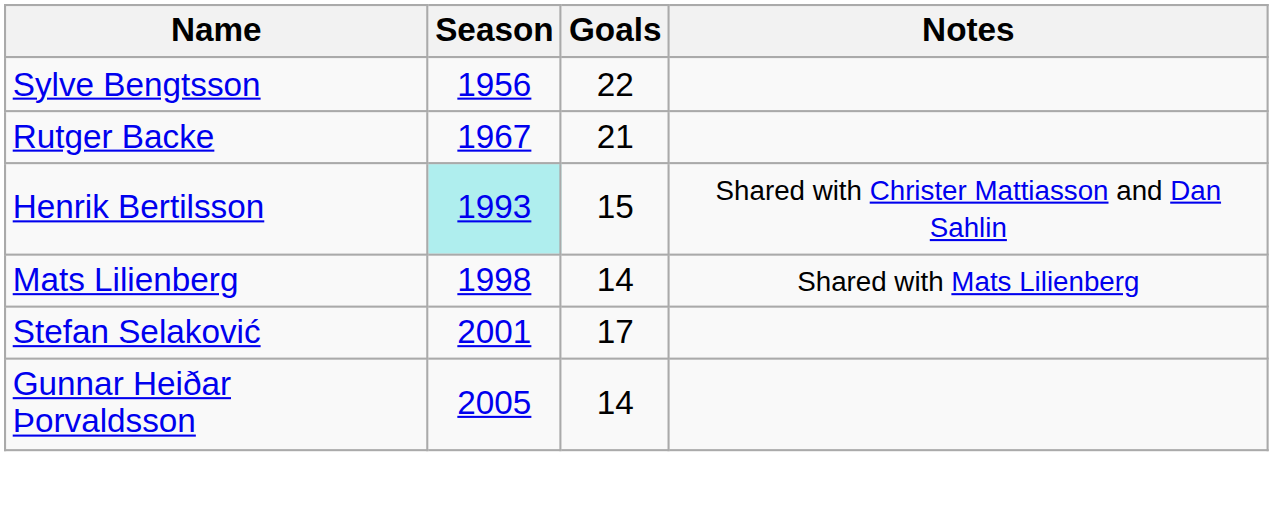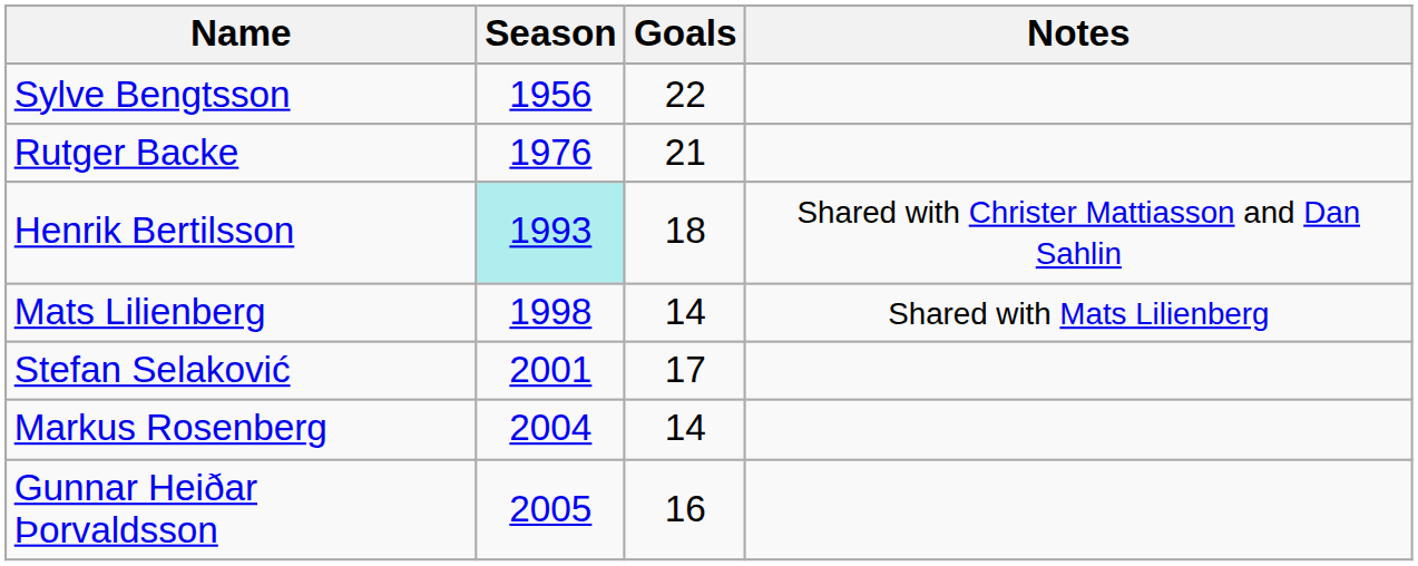Rutger Backe | Season: 1967 -> 1976
Henrik Bertilsson | Goals: 15 -> 18
+ row: Markus Rosenberg | 2004 | 14
Gunnar Heiðar Þorvaldsson | Goals: 14 -> 16
